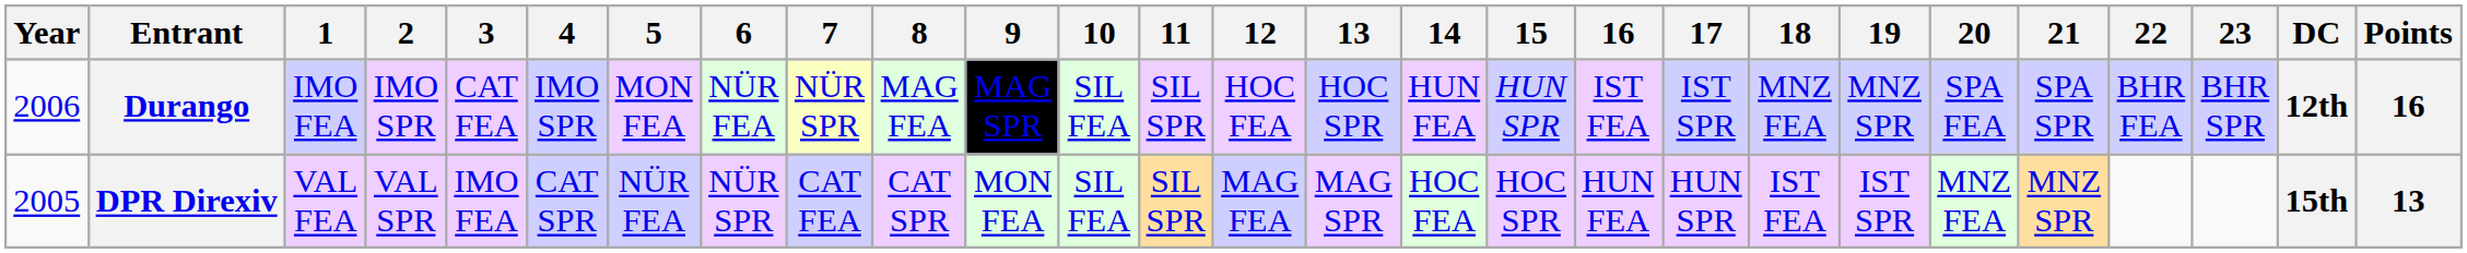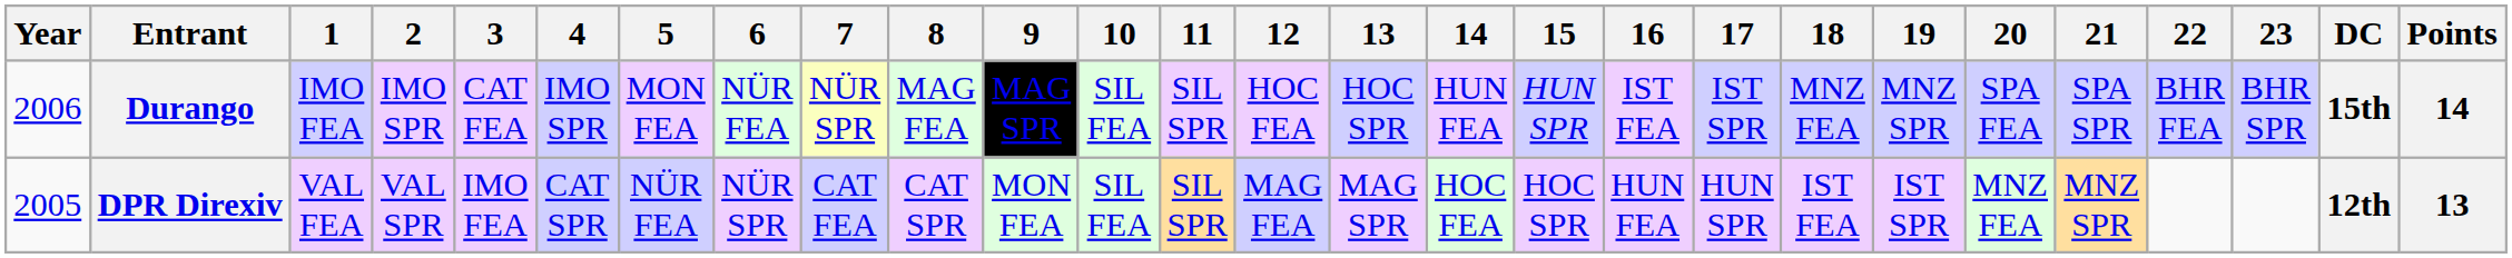Durango | DC: 12th -> 15th
Durango | Points: 16 -> 14
DPR Direxiv | DC: 15th -> 12th
